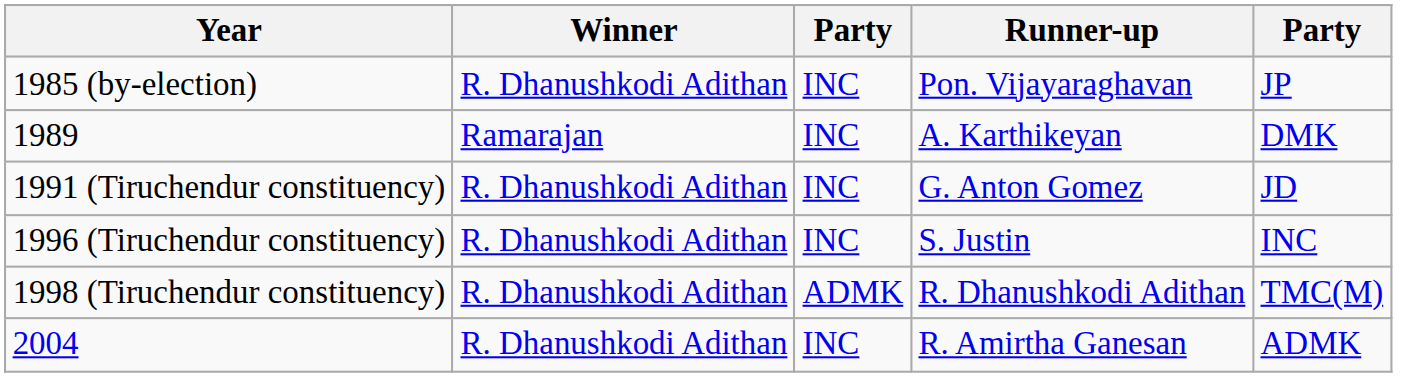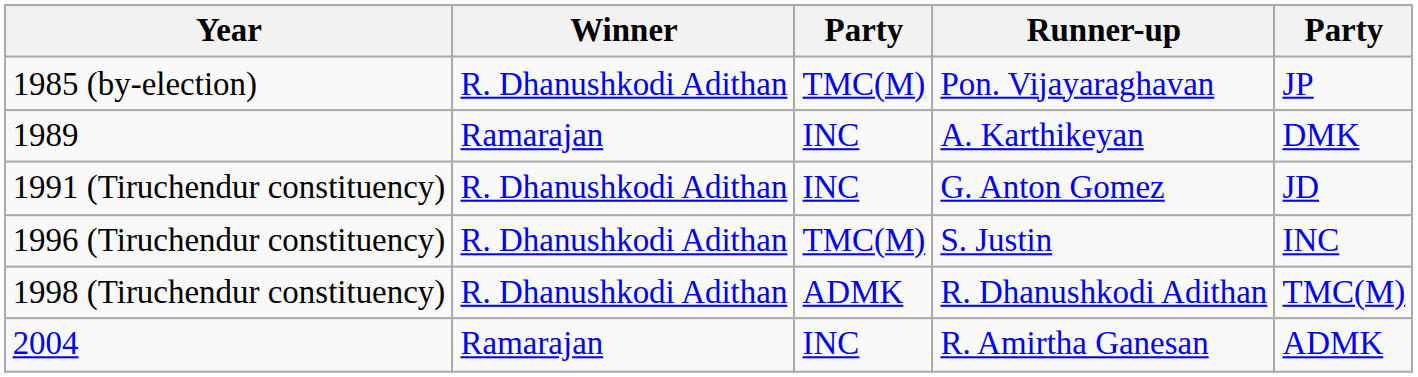1985 (by-election) | column 3: INC -> TMC(M)
1996 (Tiruchendur constituency) | column 3: INC -> TMC(M)
2004 | Winner: R. Dhanushkodi Adithan -> Ramarajan
